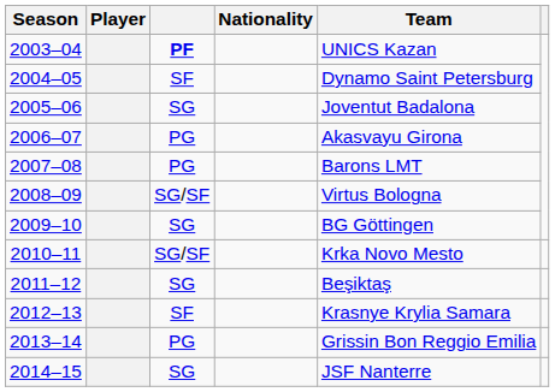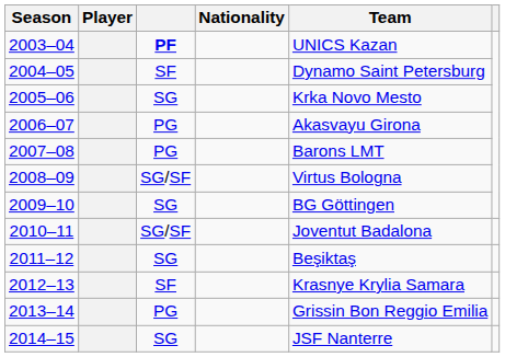2005–06 | Team: Joventut Badalona -> Krka Novo Mesto
2010–11 | Team: Krka Novo Mesto -> Joventut Badalona
